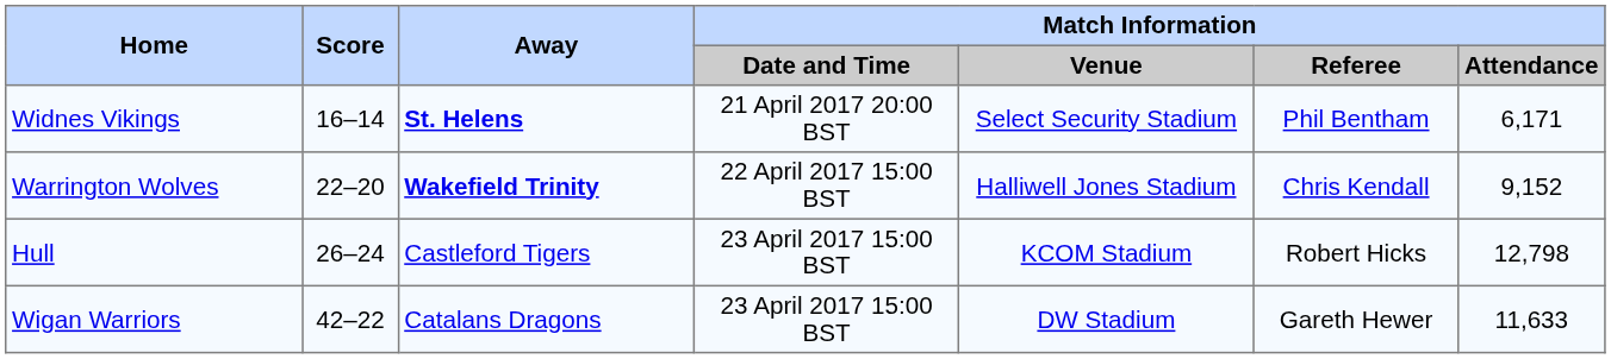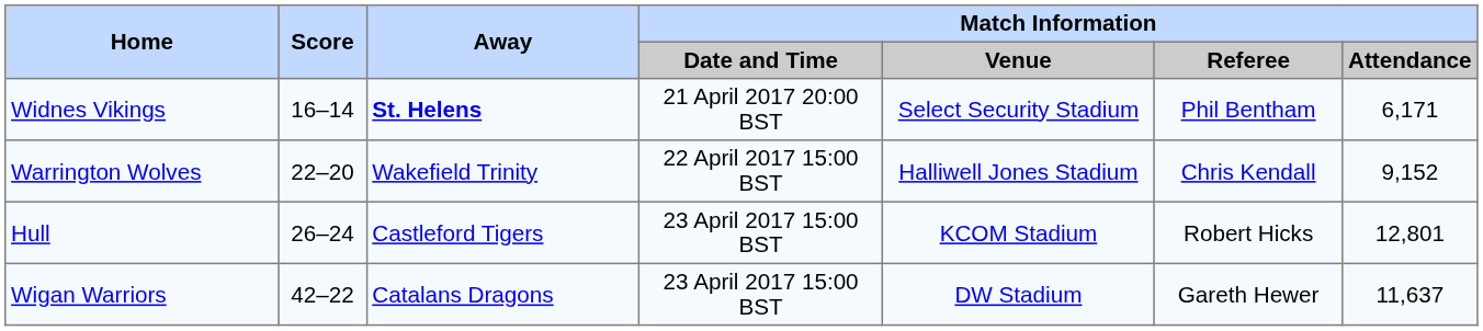Warrington Wolves | Away: bold -> normal
Hull | Match Information / Attendance: 12,798 -> 12,801
Wigan Warriors | Match Information / Attendance: 11,633 -> 11,637
